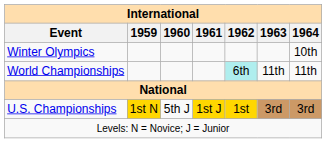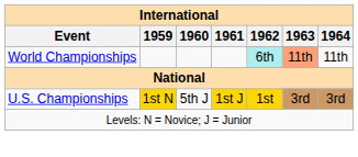- row: Winter Olympics | 10th
World Championships | 1963: no background -> lightsalmon background
